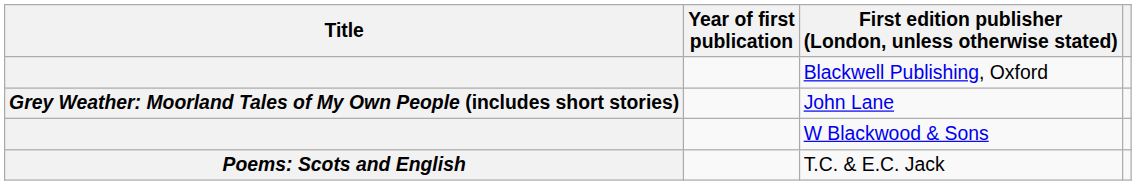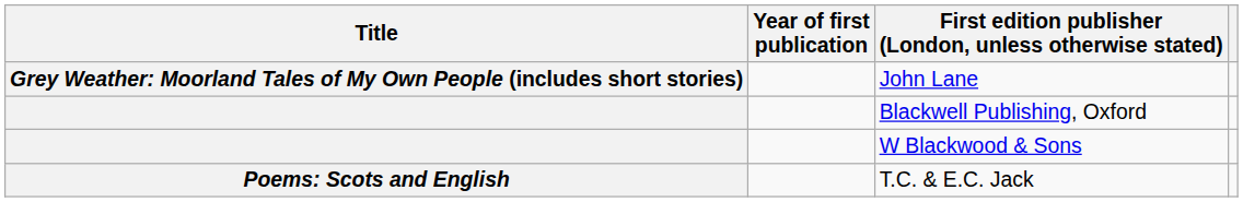rows swapped: Blackwell Publishing, Oxford <-> John Lane
